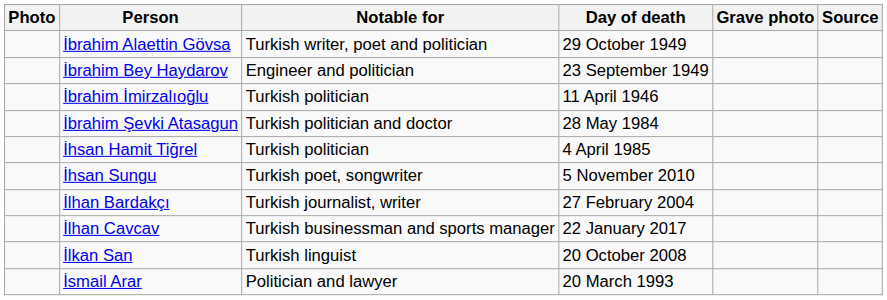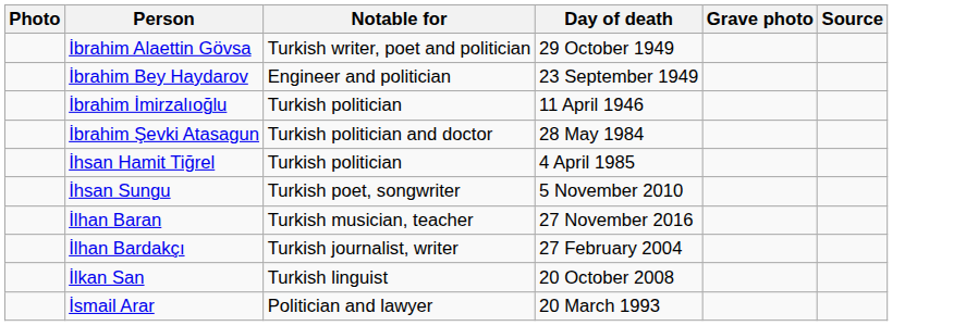+ row: İlhan Baran | Turkish musician, teacher | 27 November 2016
- row: İlhan Cavcav | Turkish businessman and sports manager | 22 January 2017
